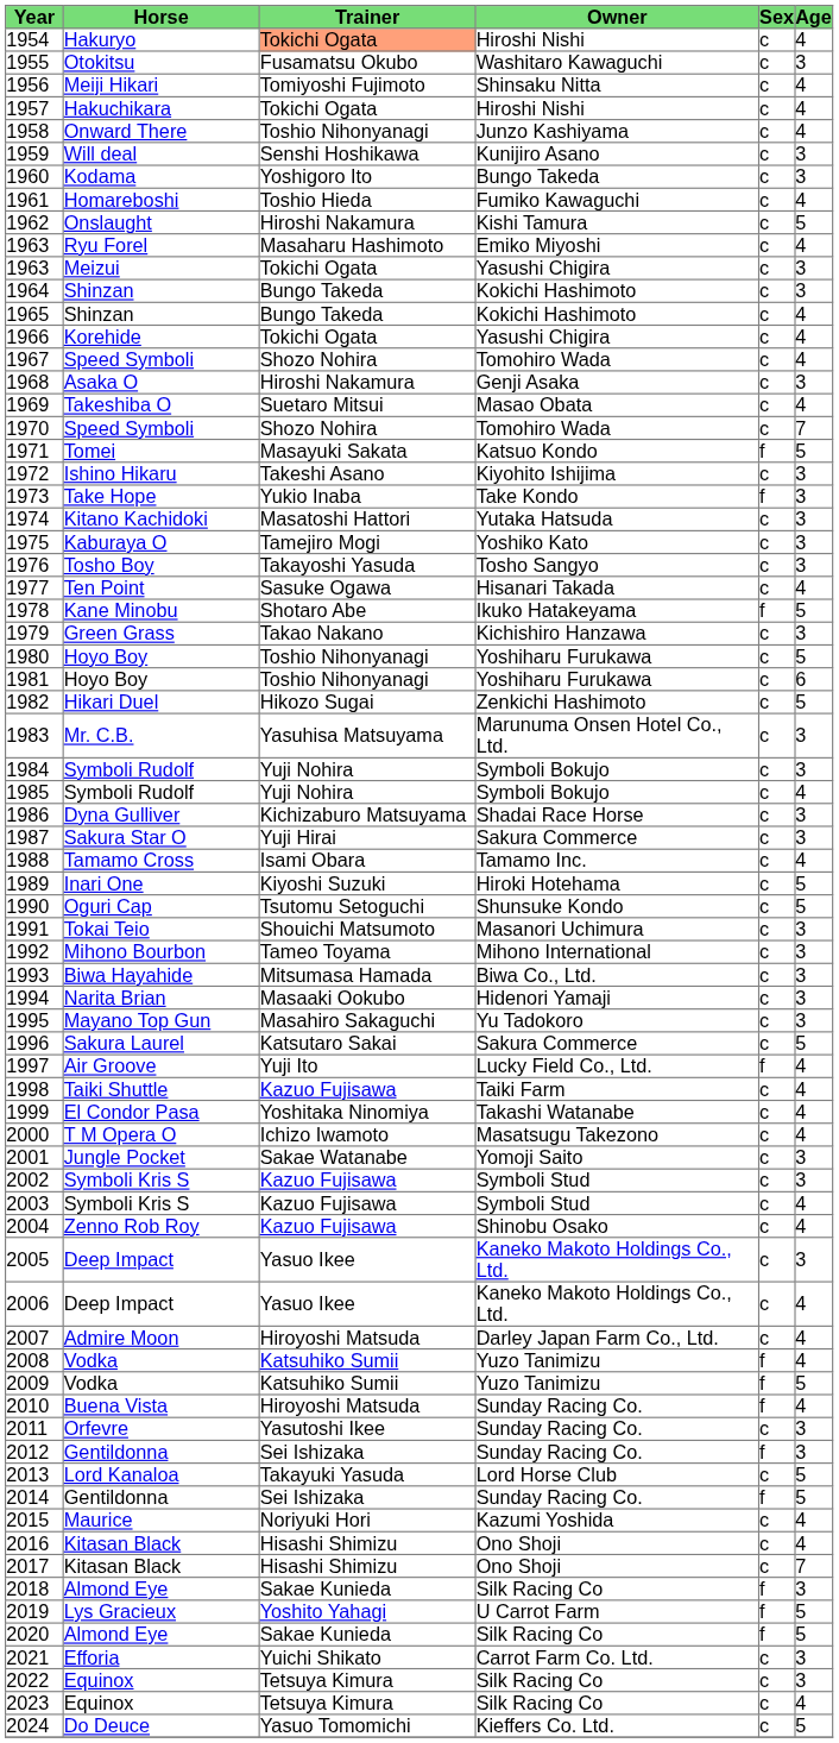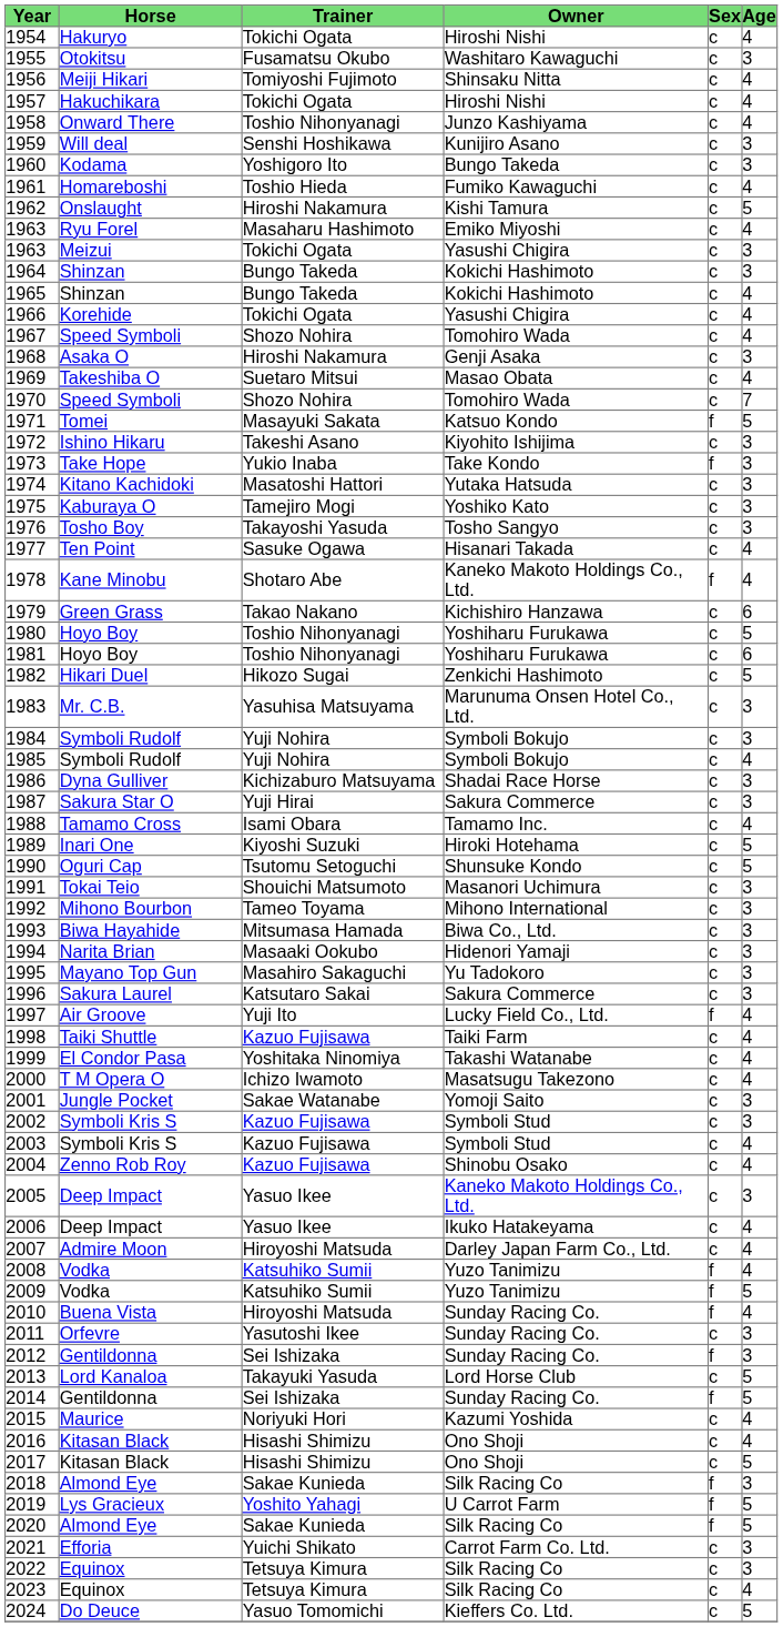1954 | Trainer: lightsalmon background -> no background
1978 | Owner: Ikuko Hatakeyama -> Kaneko Makoto Holdings Co., Ltd.
1978 | Age: 5 -> 4
1979 | Age: 3 -> 6
1996 | Age: 5 -> 3
2006 | Owner: Kaneko Makoto Holdings Co., Ltd. -> Ikuko Hatakeyama
2017 | Age: 7 -> 5
